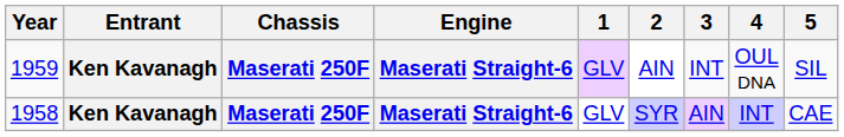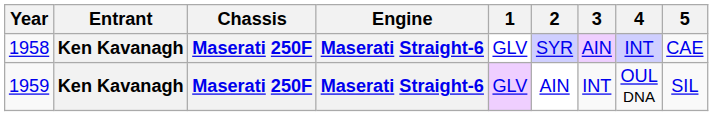rows swapped: 1958 <-> 1959
